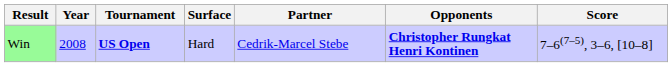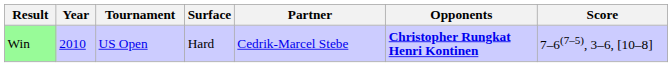Win | Year: 2008 -> 2010
Win | Tournament: bold -> normal
